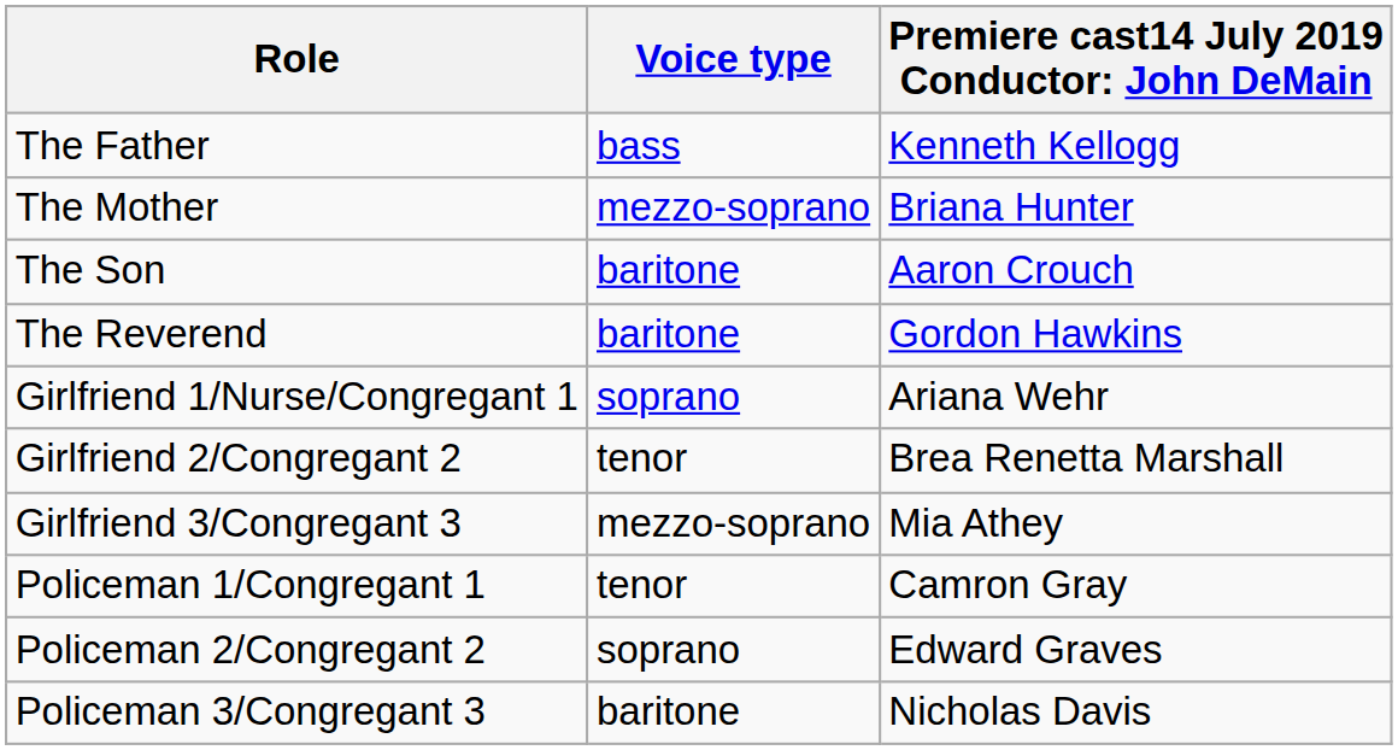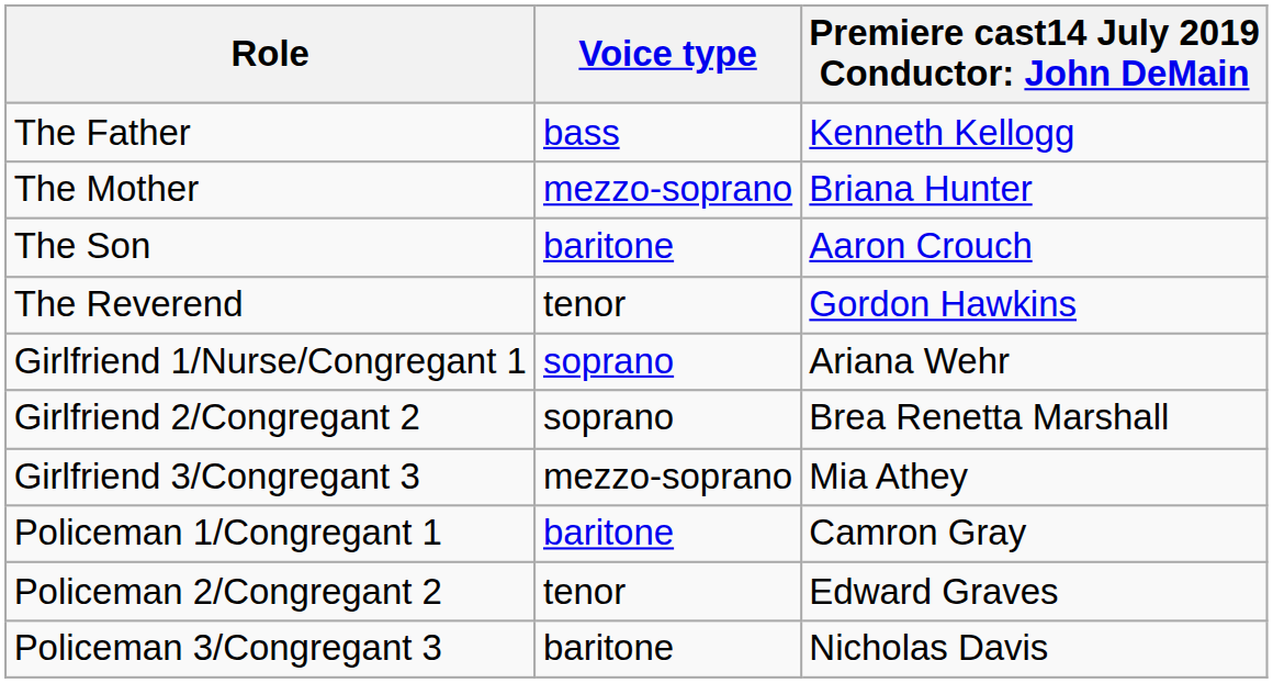The Reverend | Voice type: baritone -> tenor
Girlfriend 2/Congregant 2 | Voice type: tenor -> soprano
Policeman 1/Congregant 1 | Voice type: tenor -> baritone
Policeman 2/Congregant 2 | Voice type: soprano -> tenor
